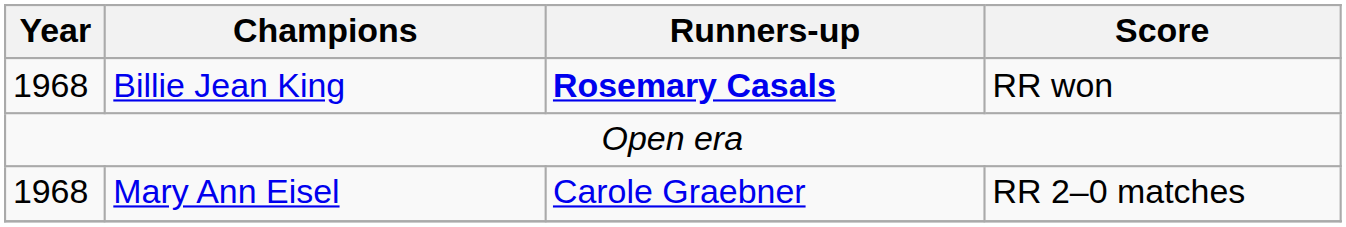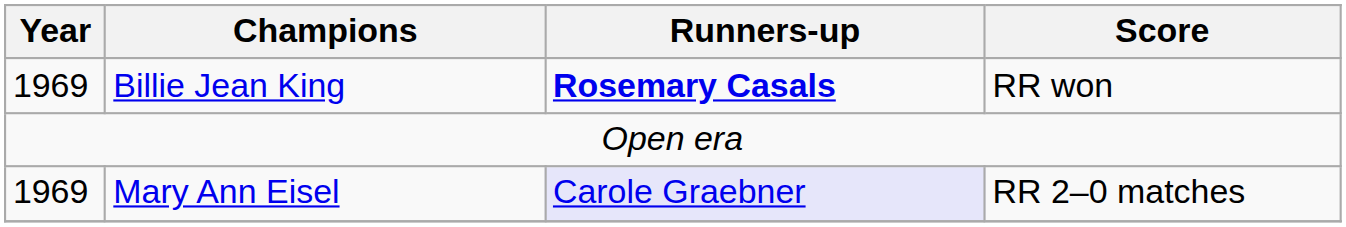Billie Jean King | Year: 1968 -> 1969
Mary Ann Eisel | Year: 1968 -> 1969
Mary Ann Eisel | Runners-up: no background -> lavender background
